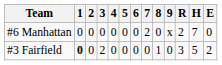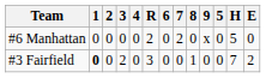columns swapped: 5 <-> R
#6 Manhattan | H: 7 -> 5
#3 Fairfield | H: 5 -> 7
